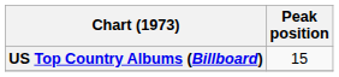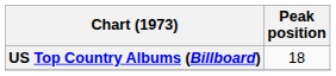US Top Country Albums (Billboard) | Peak position: 15 -> 18
